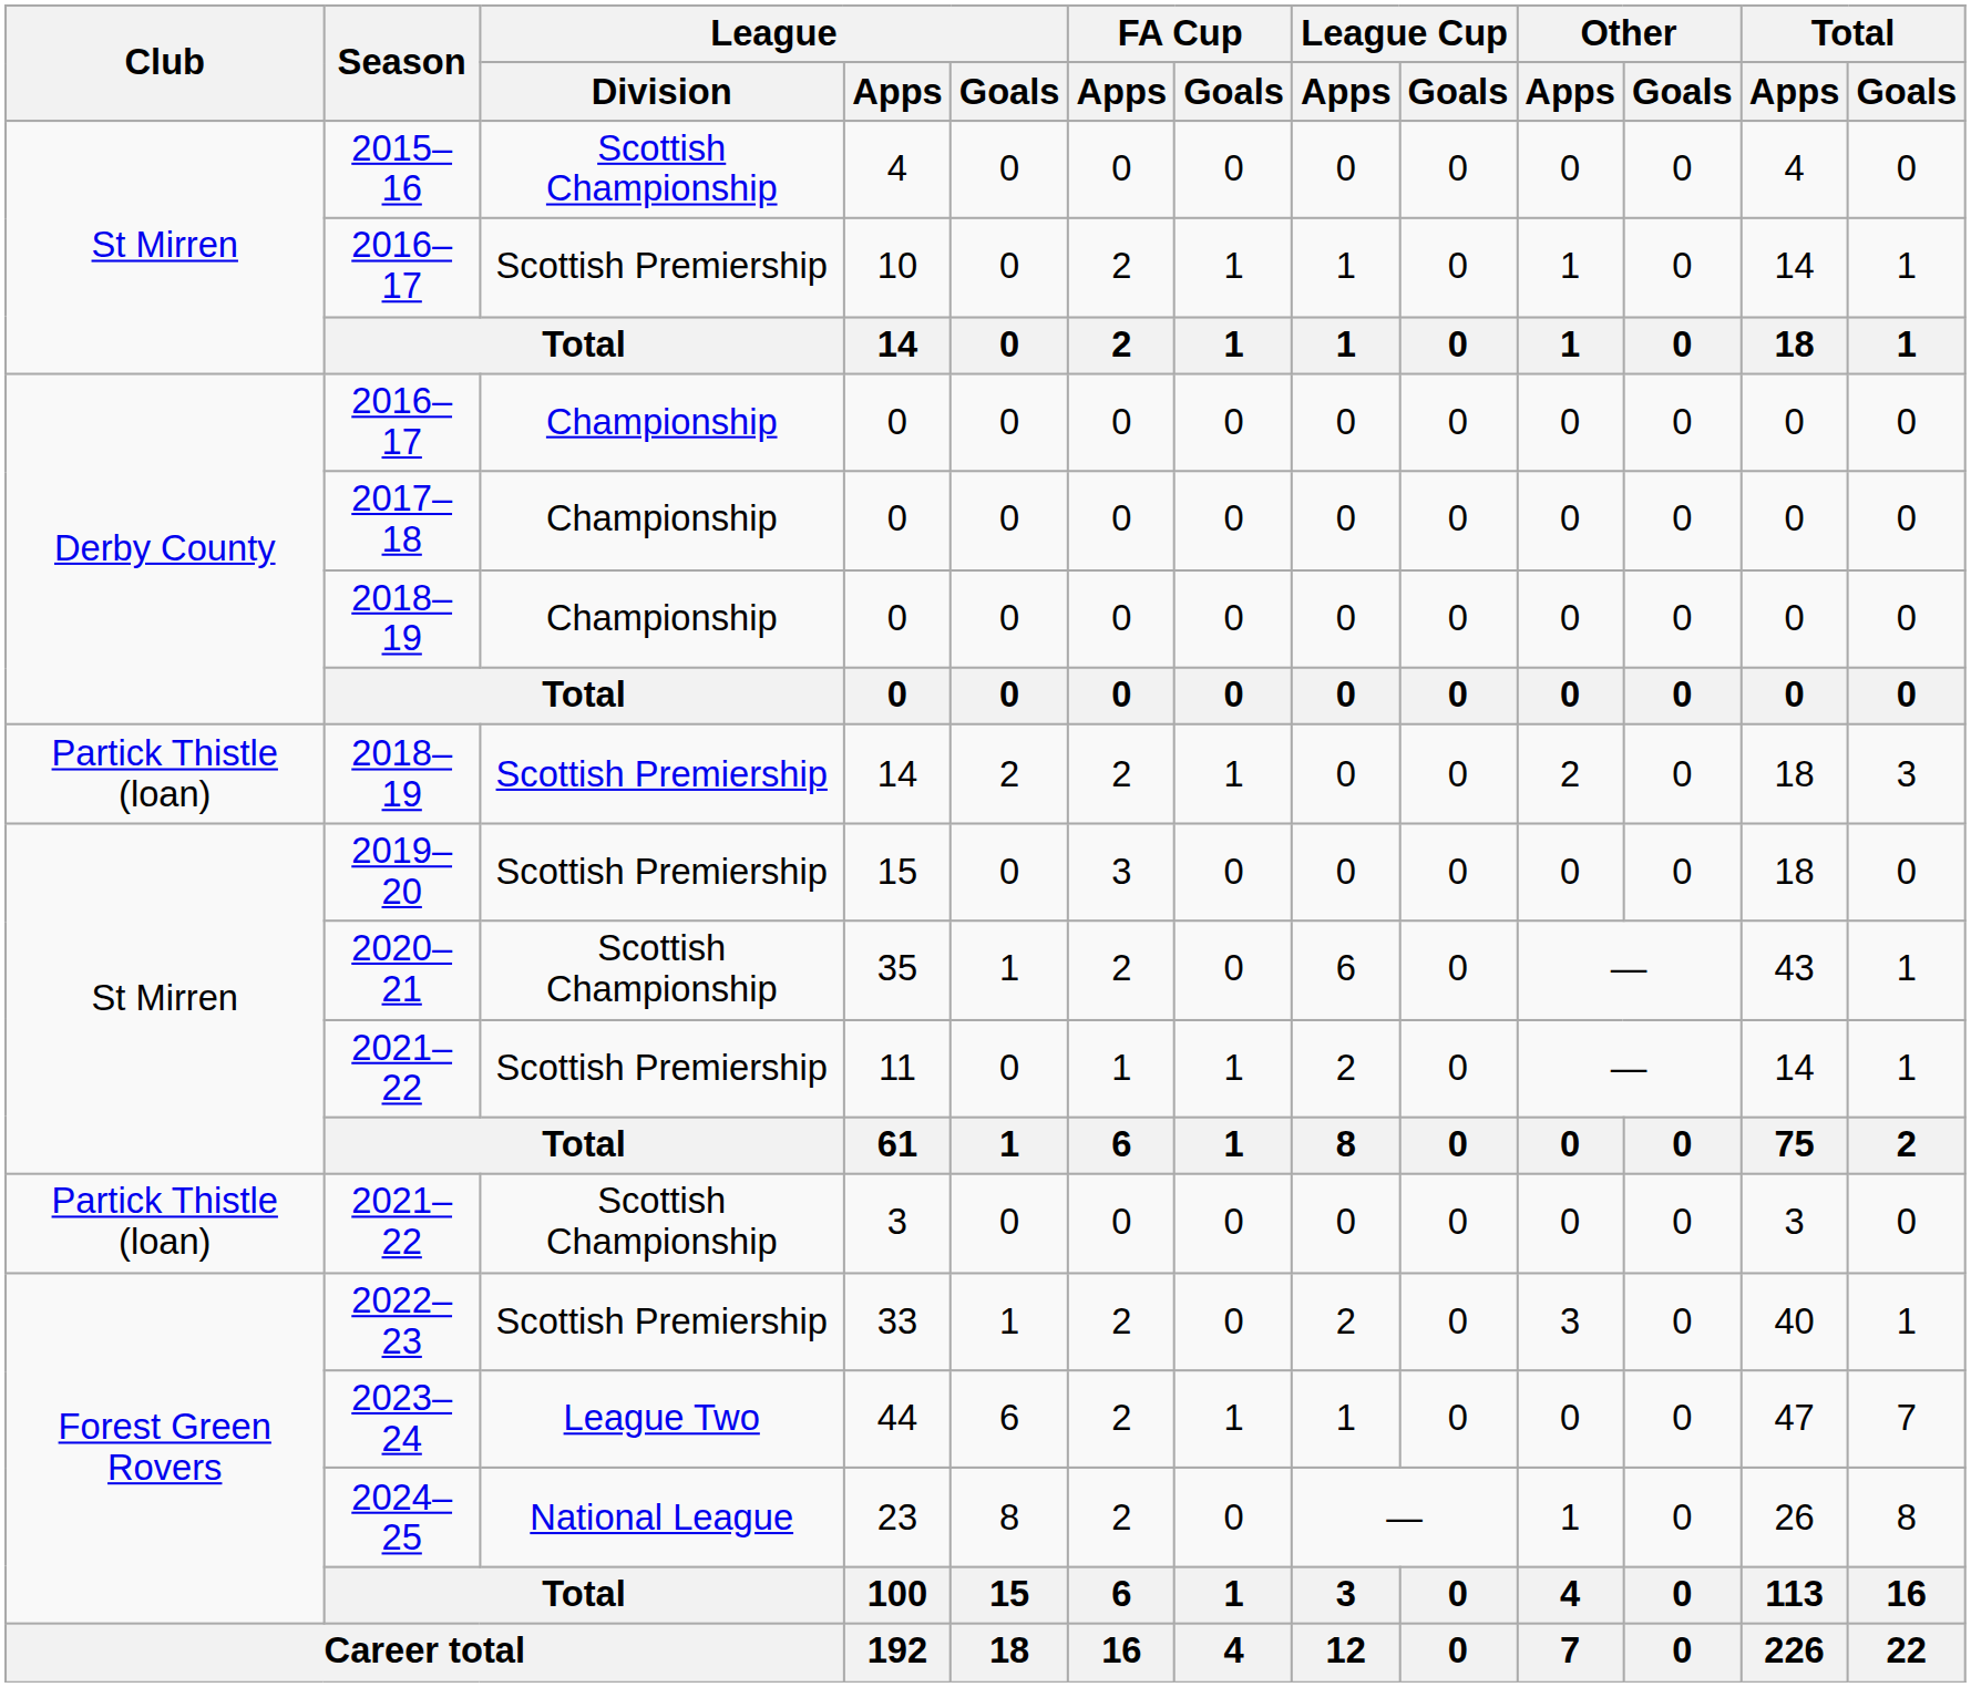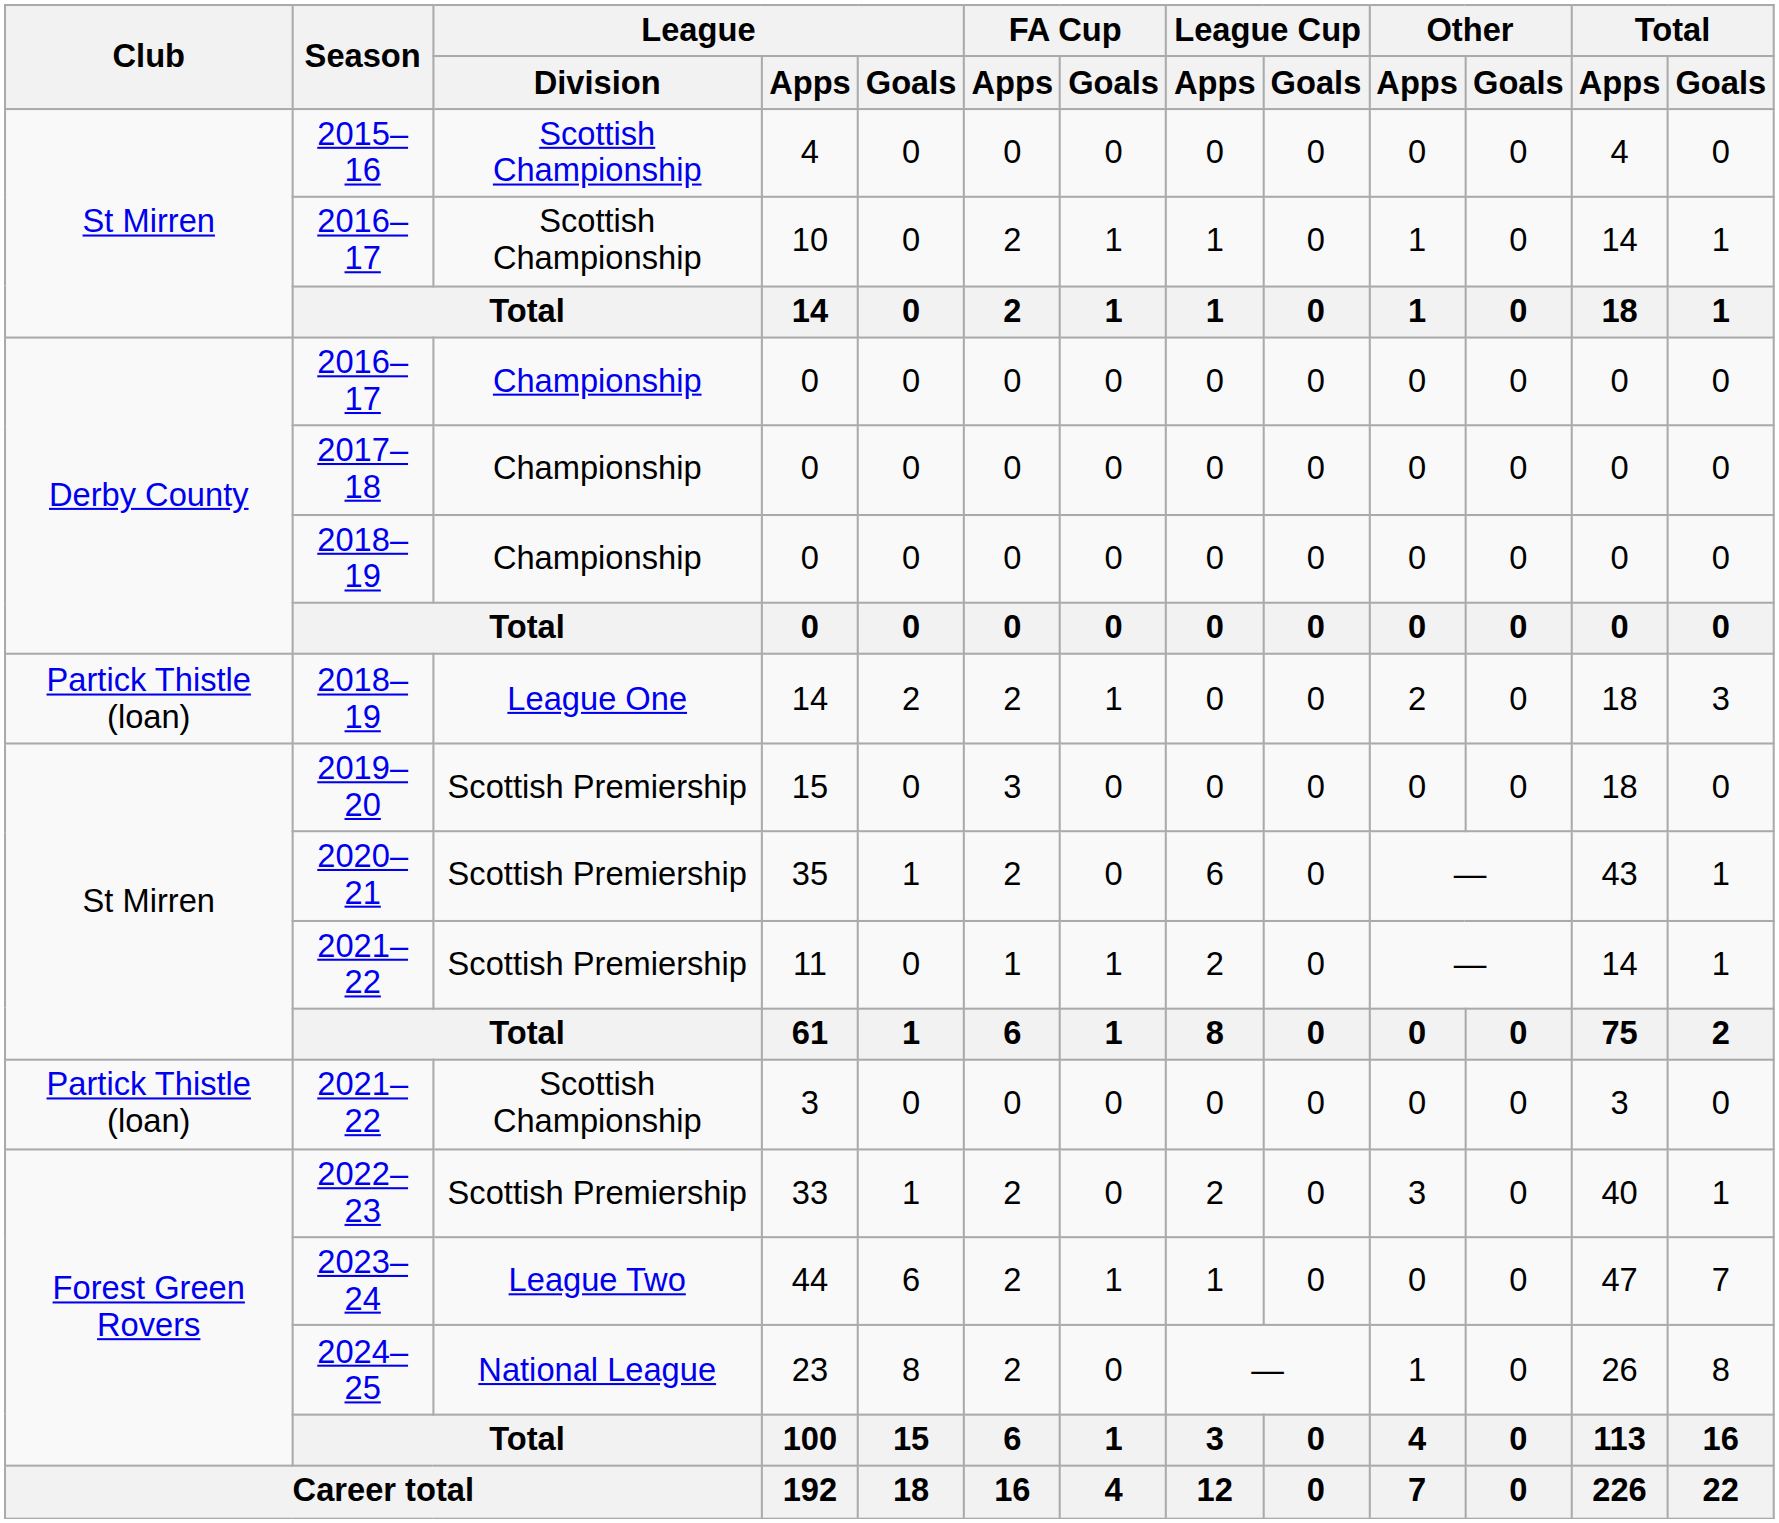10 | League / Division: Scottish Premiership -> Scottish Championship
2018–19 / 14 | League / Division: Scottish Premiership -> League One
35 | League / Division: Scottish Championship -> Scottish Premiership
